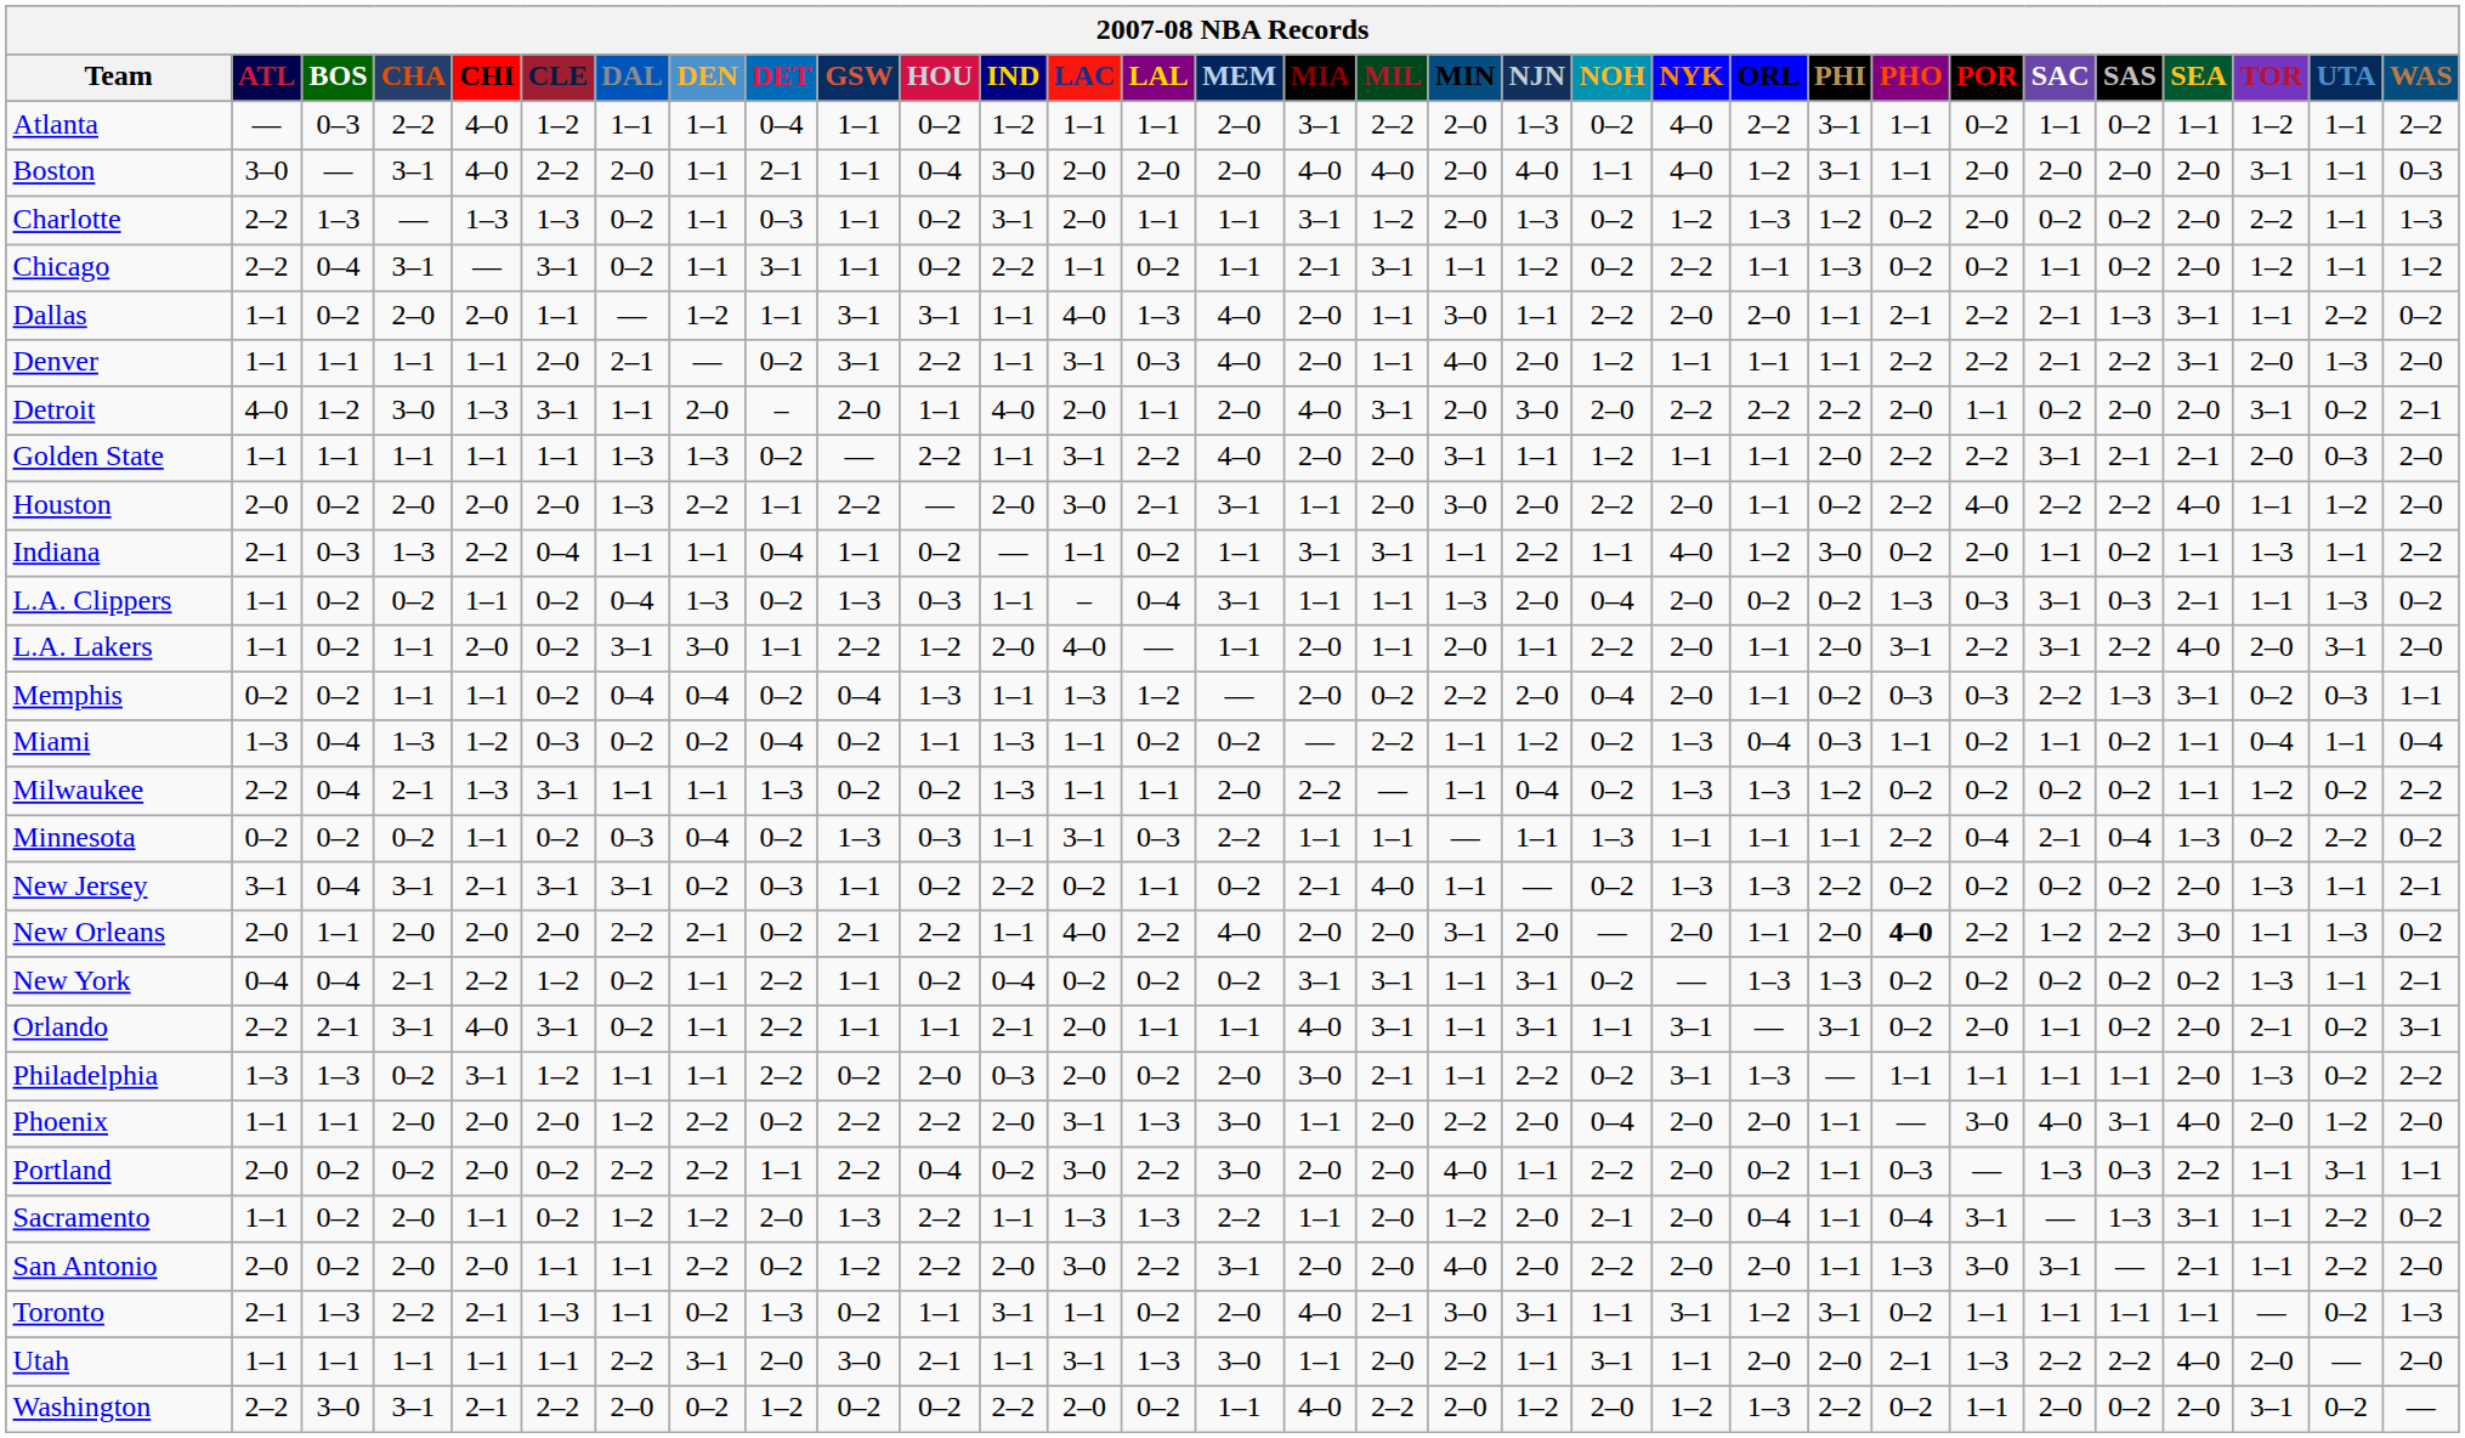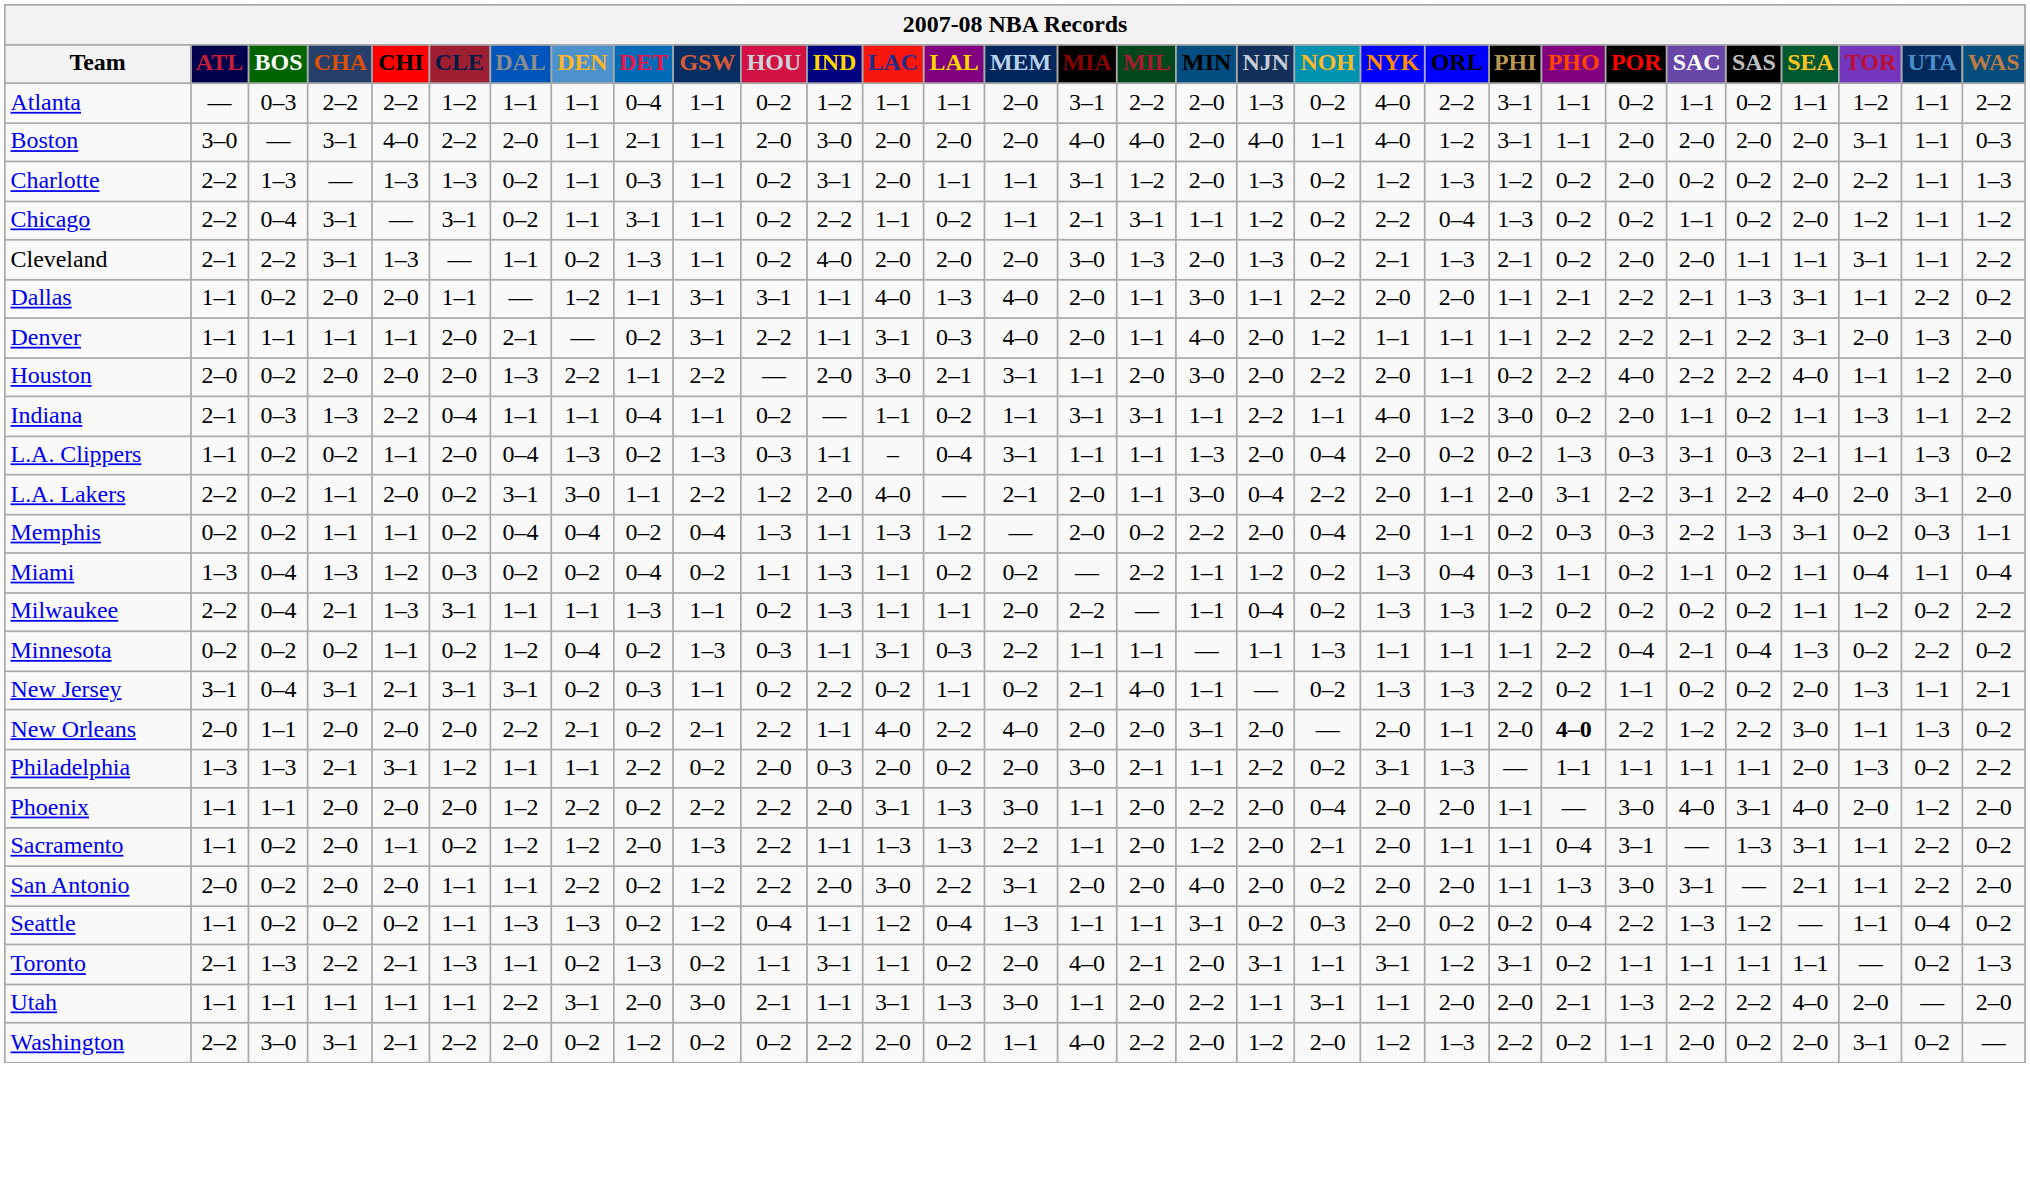Atlanta | CHI: 4–0 -> 2–2
Boston | HOU: 0–4 -> 2–0
Chicago | ORL: 1–1 -> 0–4
+ row: Cleveland | 2–1 | 2–2 | 3–1 | 1–3 | — | 1–1 | 0–2 | 1–3 | 1–1 | 0–2 | 4–0 | 2–0 | 2–0 | 2–0 | 3–0 | 1–3 | 2–0 | 1–3 | 0–2 | 2–1 | 1–3 | 2–1 | 0–2 | 2–0 | 2–0 | 1–1 | 1–1 | 3–1 | 1–1 | 2–2
- row: Detroit | 4–0 | 1–2 | 3–0 | 1–3 | 3–1 | 1–1 | 2–0 | – | 2–0 | 1–1 | 4–0 | 2–0 | 1–1 | 2–0 | 4–0 | 3–1 | 2–0 | 3–0 | 2–0 | 2–2 | 2–2 | 2–2 | 2–0 | 1–1 | 0–2 | 2–0 | 2–0 | 3–1 | 0–2 | 2–1
- row: Golden State | 1–1 | 1–1 | 1–1 | 1–1 | 1–1 | 1–3 | 1–3 | 0–2 | — | 2–2 | 1–1 | 3–1 | 2–2 | 4–0 | 2–0 | 2–0 | 3–1 | 1–1 | 1–2 | 1–1 | 1–1 | 2–0 | 2–2 | 2–2 | 3–1 | 2–1 | 2–1 | 2–0 | 0–3 | 2–0
L.A. Clippers | CLE: 0–2 -> 2–0
L.A. Lakers | ATL: 1–1 -> 2–2
L.A. Lakers | MEM: 1–1 -> 2–1
L.A. Lakers | MIN: 2–0 -> 3–0
L.A. Lakers | NJN: 1–1 -> 0–4
Milwaukee | GSW: 0–2 -> 1–1
Minnesota | DAL: 0–3 -> 1–2
New Jersey | POR: 0–2 -> 1–1
- row: New York | 0–4 | 0–4 | 2–1 | 2–2 | 1–2 | 0–2 | 1–1 | 2–2 | 1–1 | 0–2 | 0–4 | 0–2 | 0–2 | 0–2 | 3–1 | 3–1 | 1–1 | 3–1 | 0–2 | — | 1–3 | 1–3 | 0–2 | 0–2 | 0–2 | 0–2 | 0–2 | 1–3 | 1–1 | 2–1
- row: Orlando | 2–2 | 2–1 | 3–1 | 4–0 | 3–1 | 0–2 | 1–1 | 2–2 | 1–1 | 1–1 | 2–1 | 2–0 | 1–1 | 1–1 | 4–0 | 3–1 | 1–1 | 3–1 | 1–1 | 3–1 | — | 3–1 | 0–2 | 2–0 | 1–1 | 0–2 | 2–0 | 2–1 | 0–2 | 3–1
Philadelphia | CHA: 0–2 -> 2–1
- row: Portland | 2–0 | 0–2 | 0–2 | 2–0 | 0–2 | 2–2 | 2–2 | 1–1 | 2–2 | 0–4 | 0–2 | 3–0 | 2–2 | 3–0 | 2–0 | 2–0 | 4–0 | 1–1 | 2–2 | 2–0 | 0–2 | 1–1 | 0–3 | — | 1–3 | 0–3 | 2–2 | 1–1 | 3–1 | 1–1
Sacramento | ORL: 0–4 -> 1–1
San Antonio | NOH: 2–2 -> 0–2
+ row: Seattle | 1–1 | 0–2 | 0–2 | 0–2 | 1–1 | 1–3 | 1–3 | 0–2 | 1–2 | 0–4 | 1–1 | 1–2 | 0–4 | 1–3 | 1–1 | 1–1 | 3–1 | 0–2 | 0–3 | 2–0 | 0–2 | 0–2 | 0–4 | 2–2 | 1–3 | 1–2 | — | 1–1 | 0–4 | 0–2
Toronto | MIN: 3–0 -> 2–0
